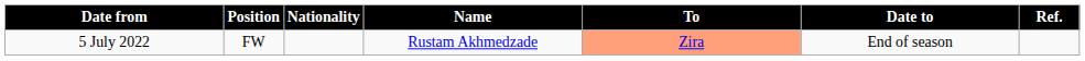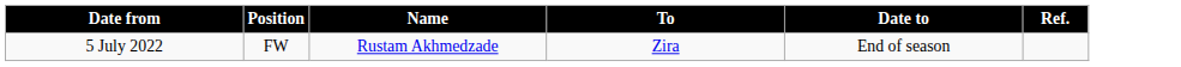- column: Nationality
5 July 2022 | To: lightsalmon background -> no background
